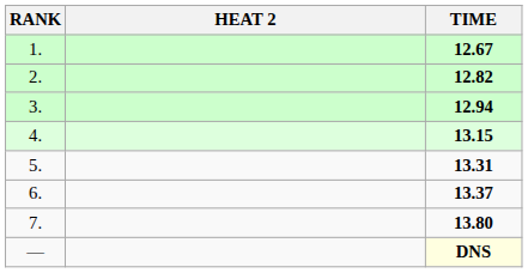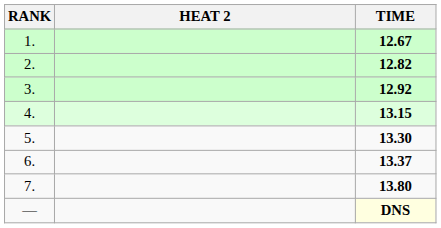3. | TIME: 12.94 -> 12.92
5. | TIME: 13.31 -> 13.30
